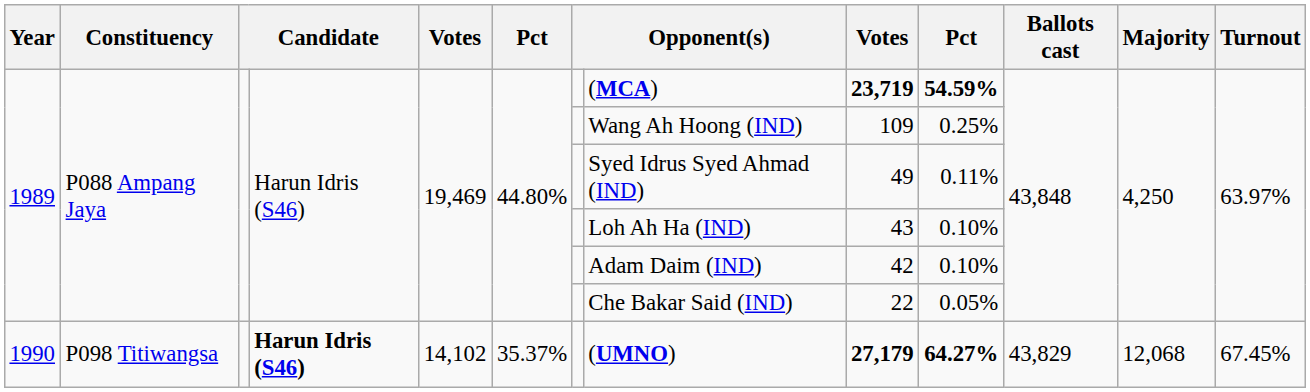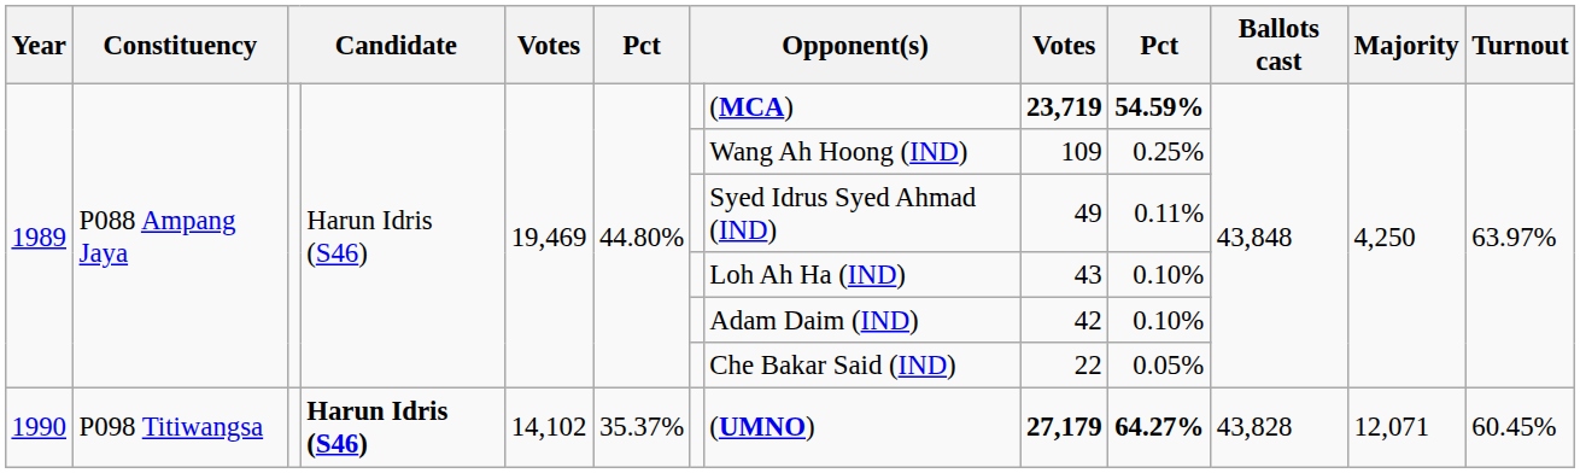1990 | Ballots cast: 43,829 -> 43,828
1990 | Majority: 12,068 -> 12,071
1990 | Turnout: 67.45% -> 60.45%
